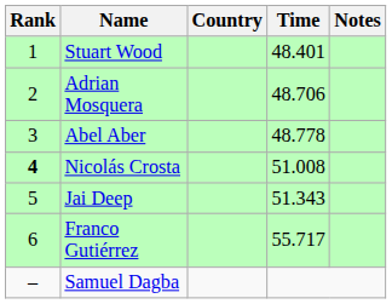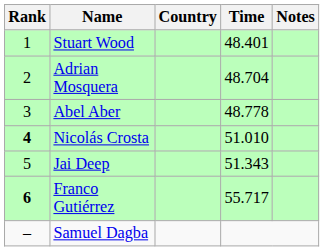Adrian Mosquera | Time: 48.706 -> 48.704
Nicolás Crosta | Time: 51.008 -> 51.010
Franco Gutiérrez | Rank: normal -> bold
